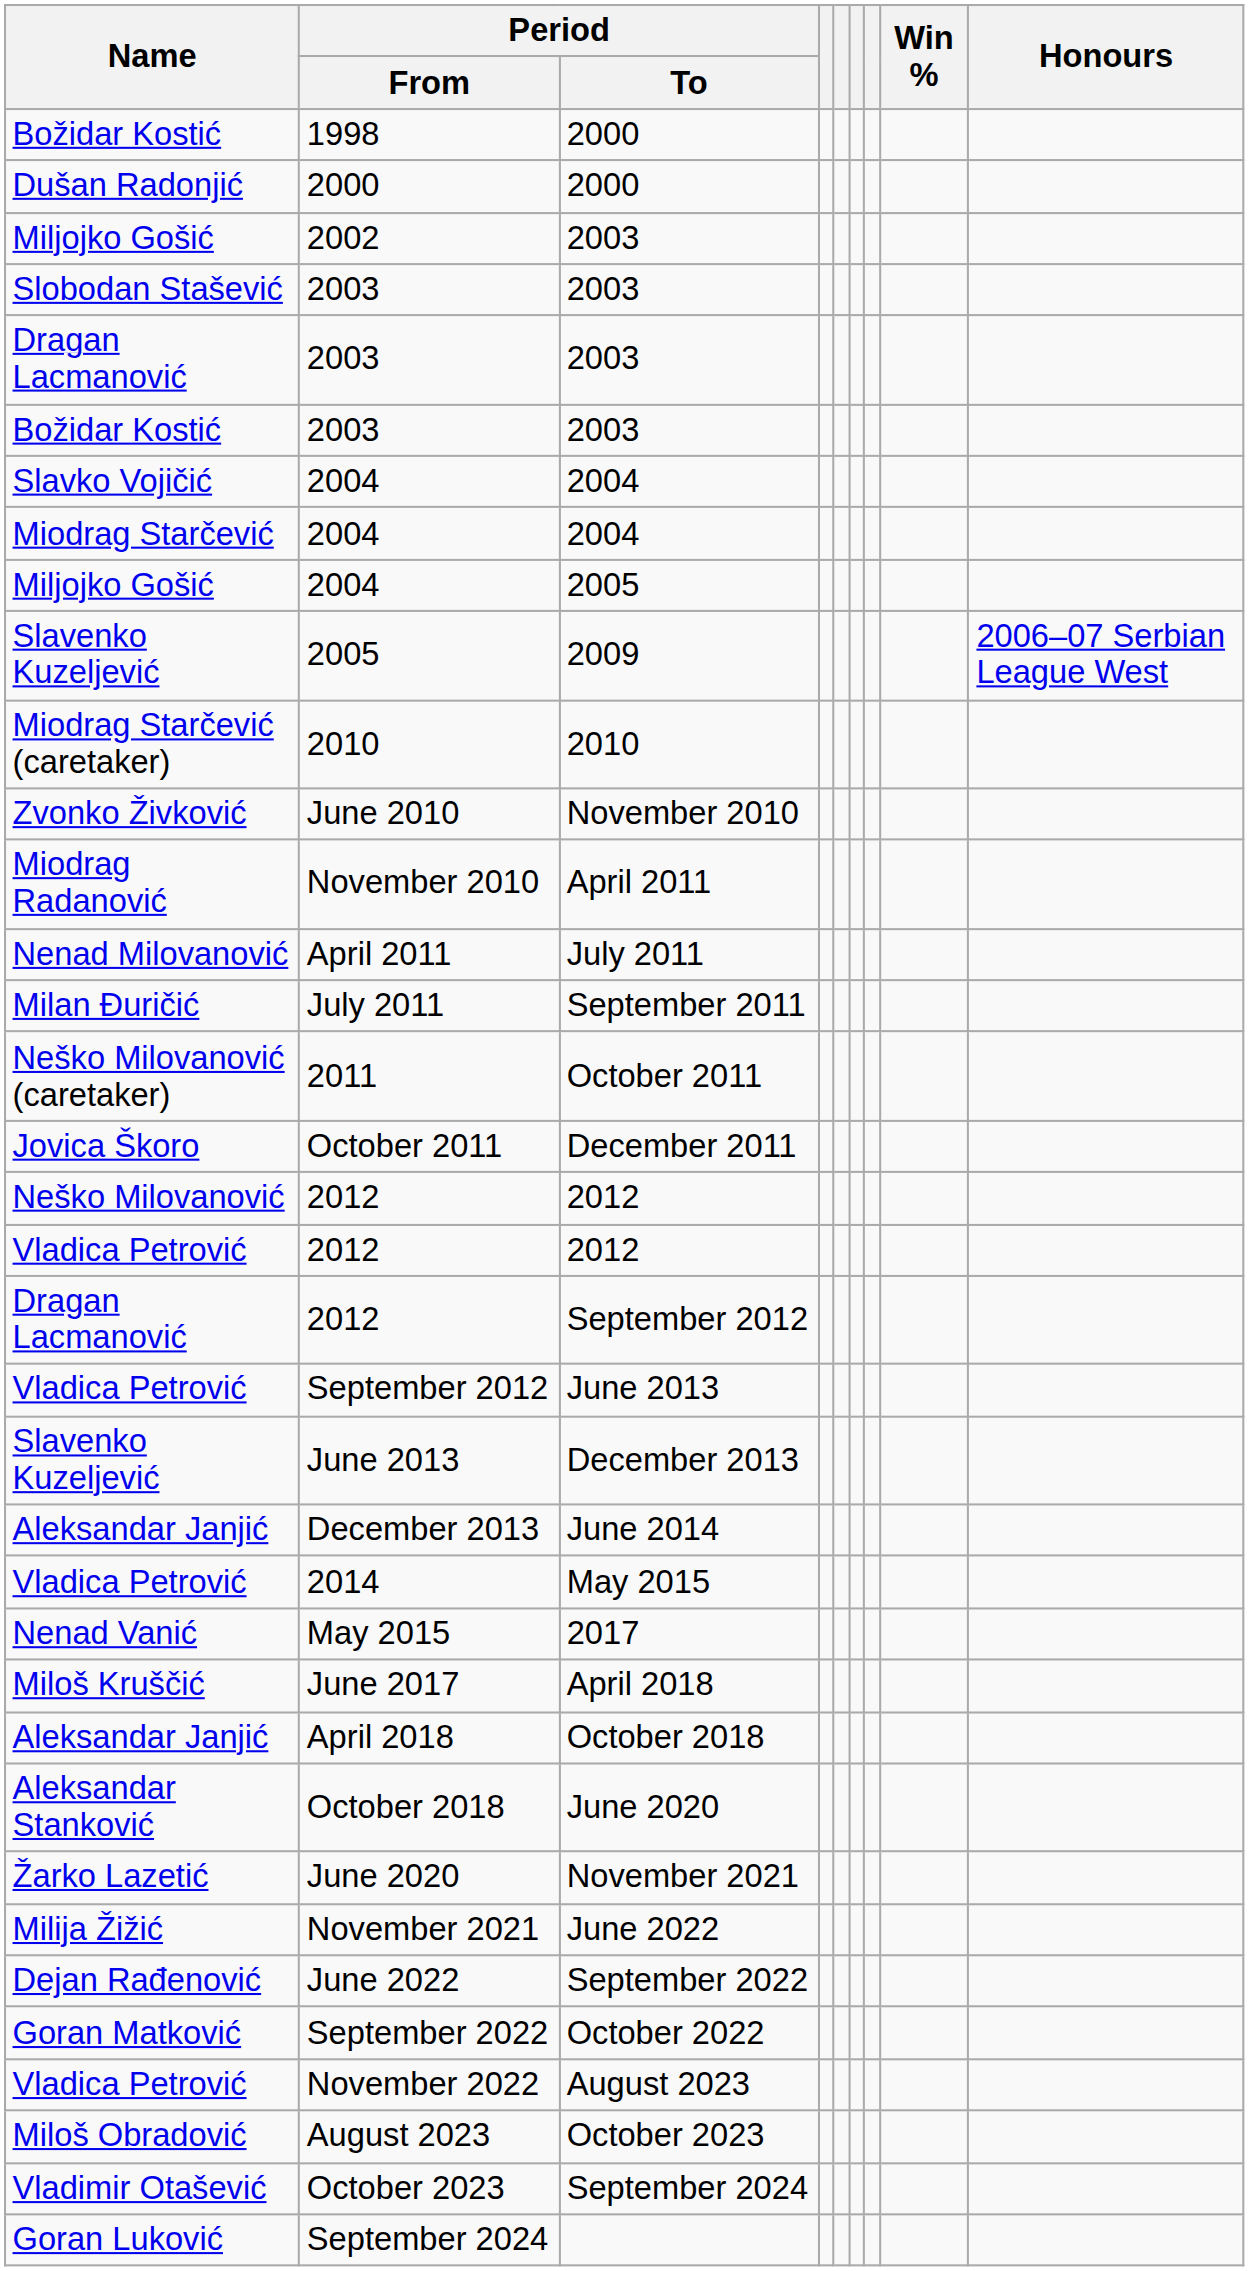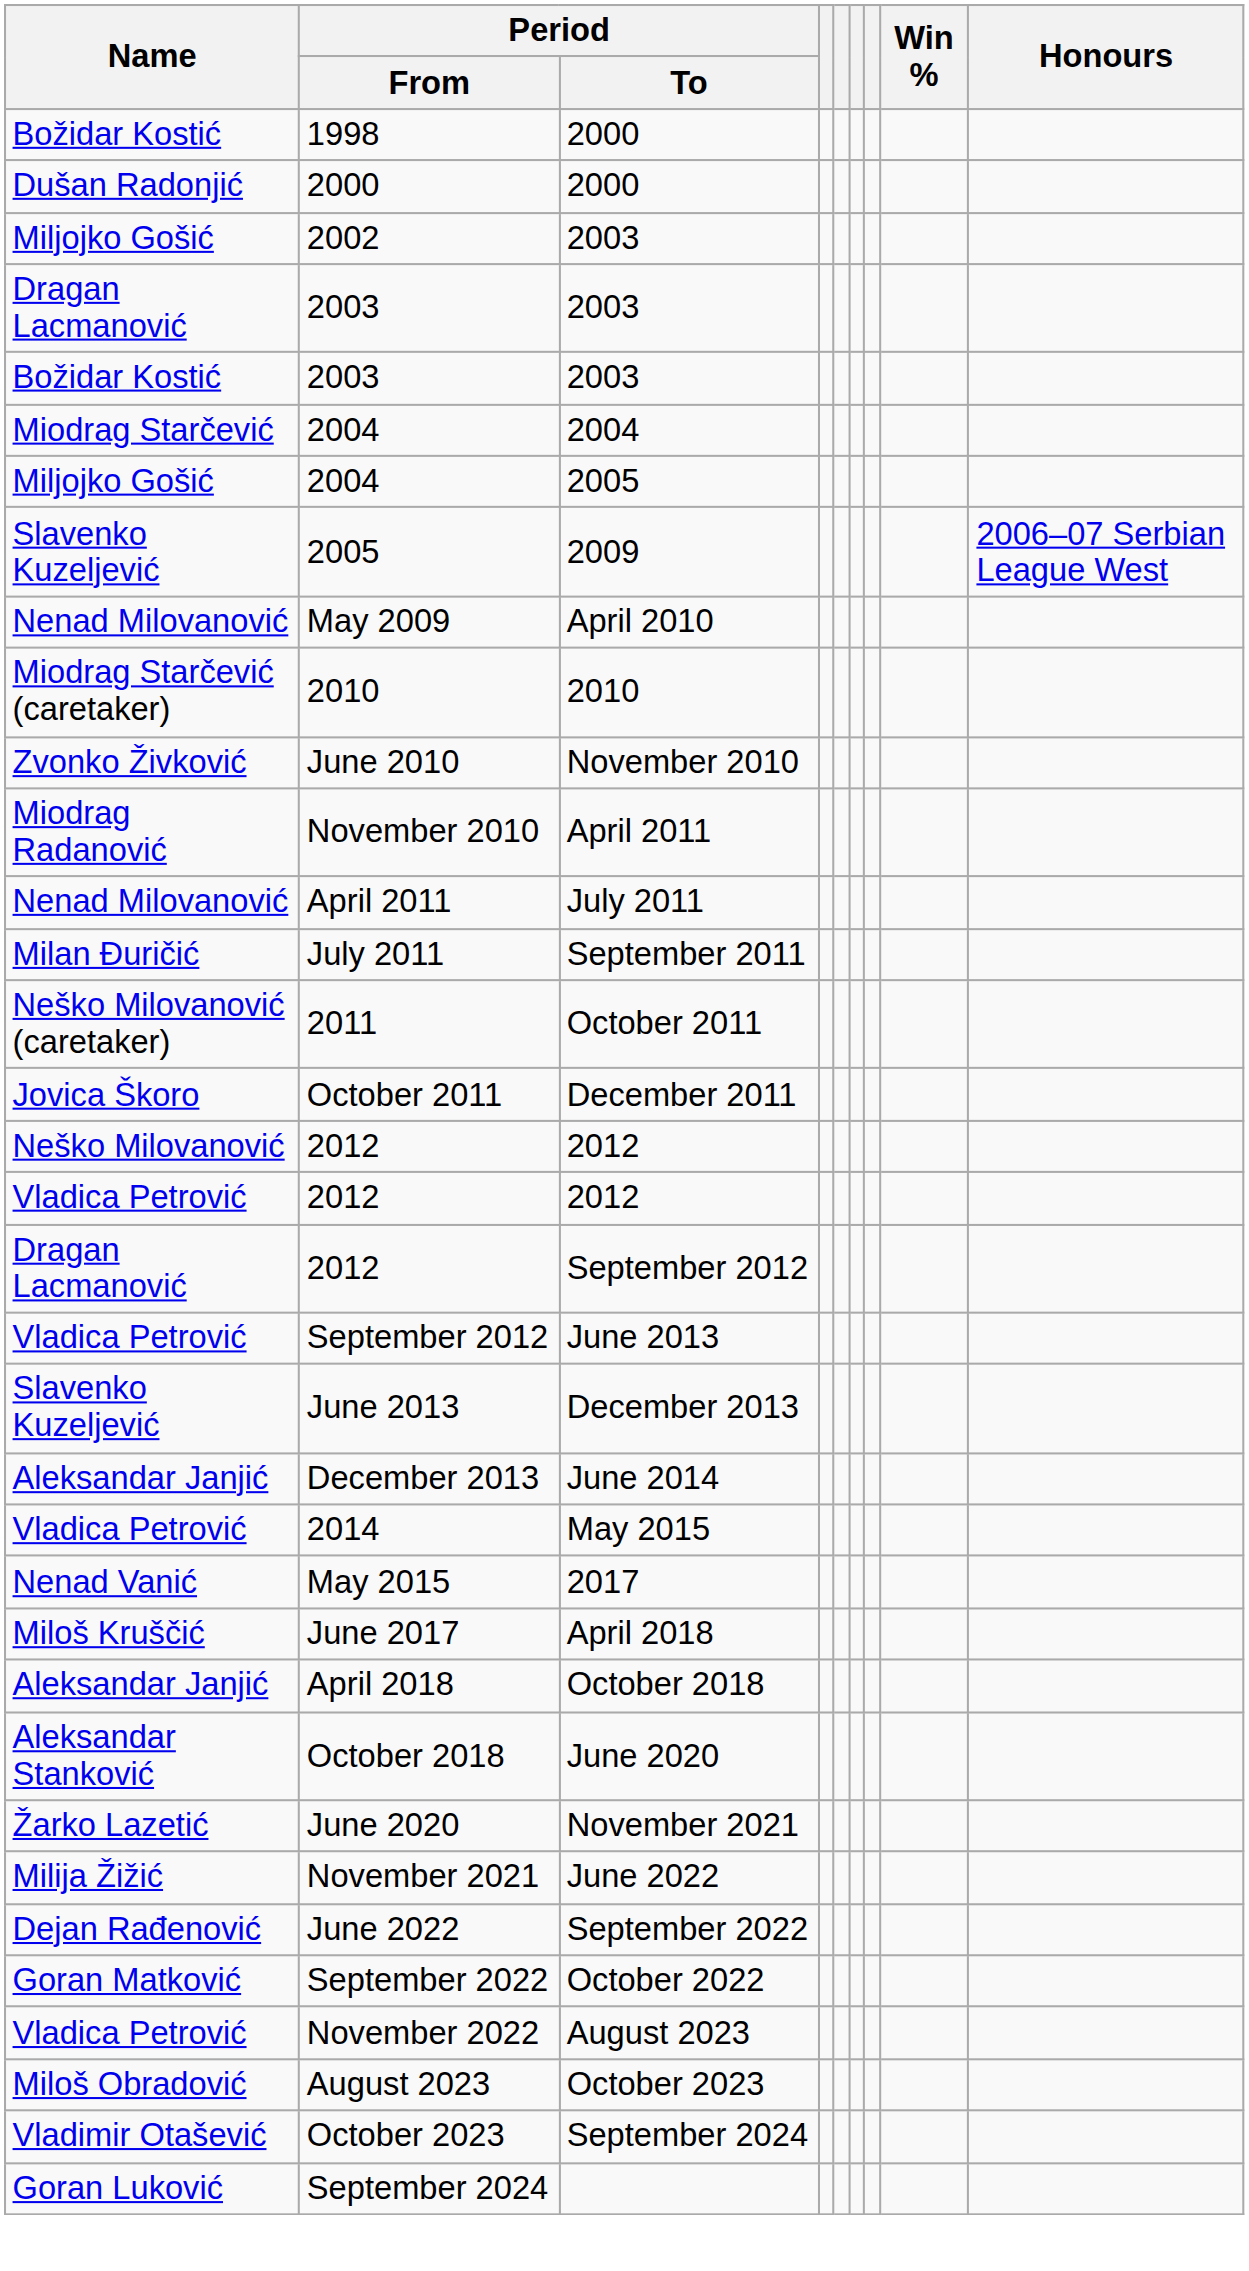- row: Slobodan Stašević | 2003 | 2003
- row: Slavko Vojičić | 2004 | 2004
+ row: Nenad Milovanović | May 2009 | April 2010
